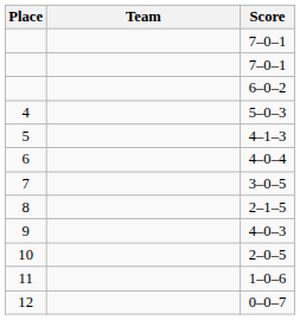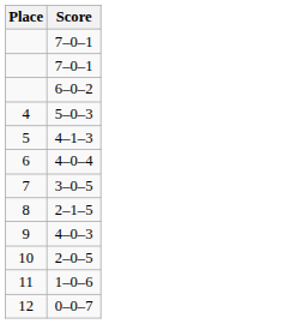- column: Team
